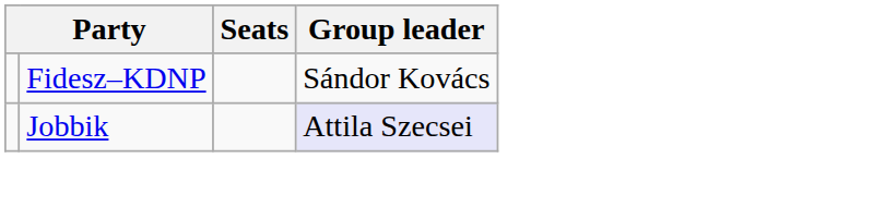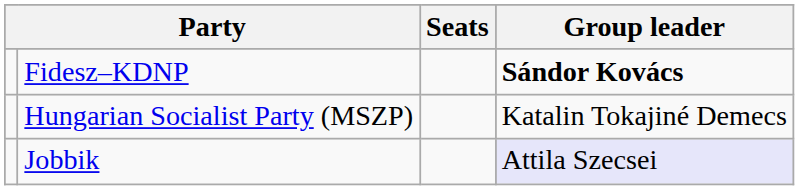Fidesz–KDNP | Group leader: normal -> bold
+ row: Hungarian Socialist Party (MSZP) | Katalin Tokajiné Demecs
